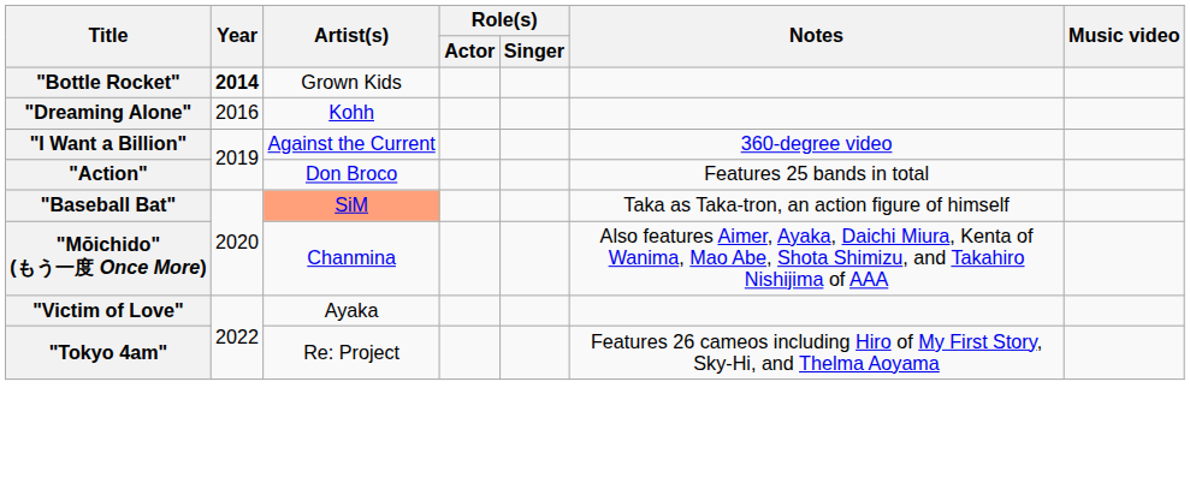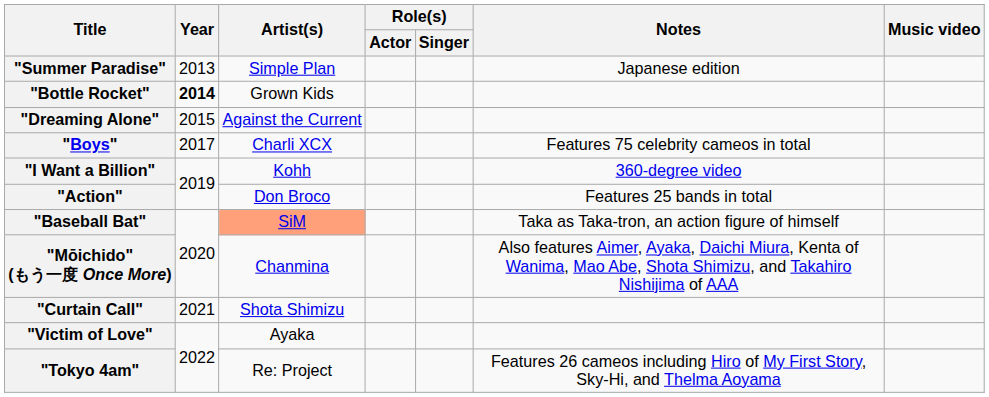+ row: "Summer Paradise" | 2013 | Simple Plan | Japanese edition
"Dreaming Alone" | Year: 2016 -> 2015
"Dreaming Alone" | Artist(s): Kohh -> Against the Current
+ row: "Boys" | 2017 | Charli XCX | Features 75 celebrity cameos in total
"I Want a Billion" | Artist(s): Against the Current -> Kohh
+ row: "Curtain Call" | 2021 | Shota Shimizu
